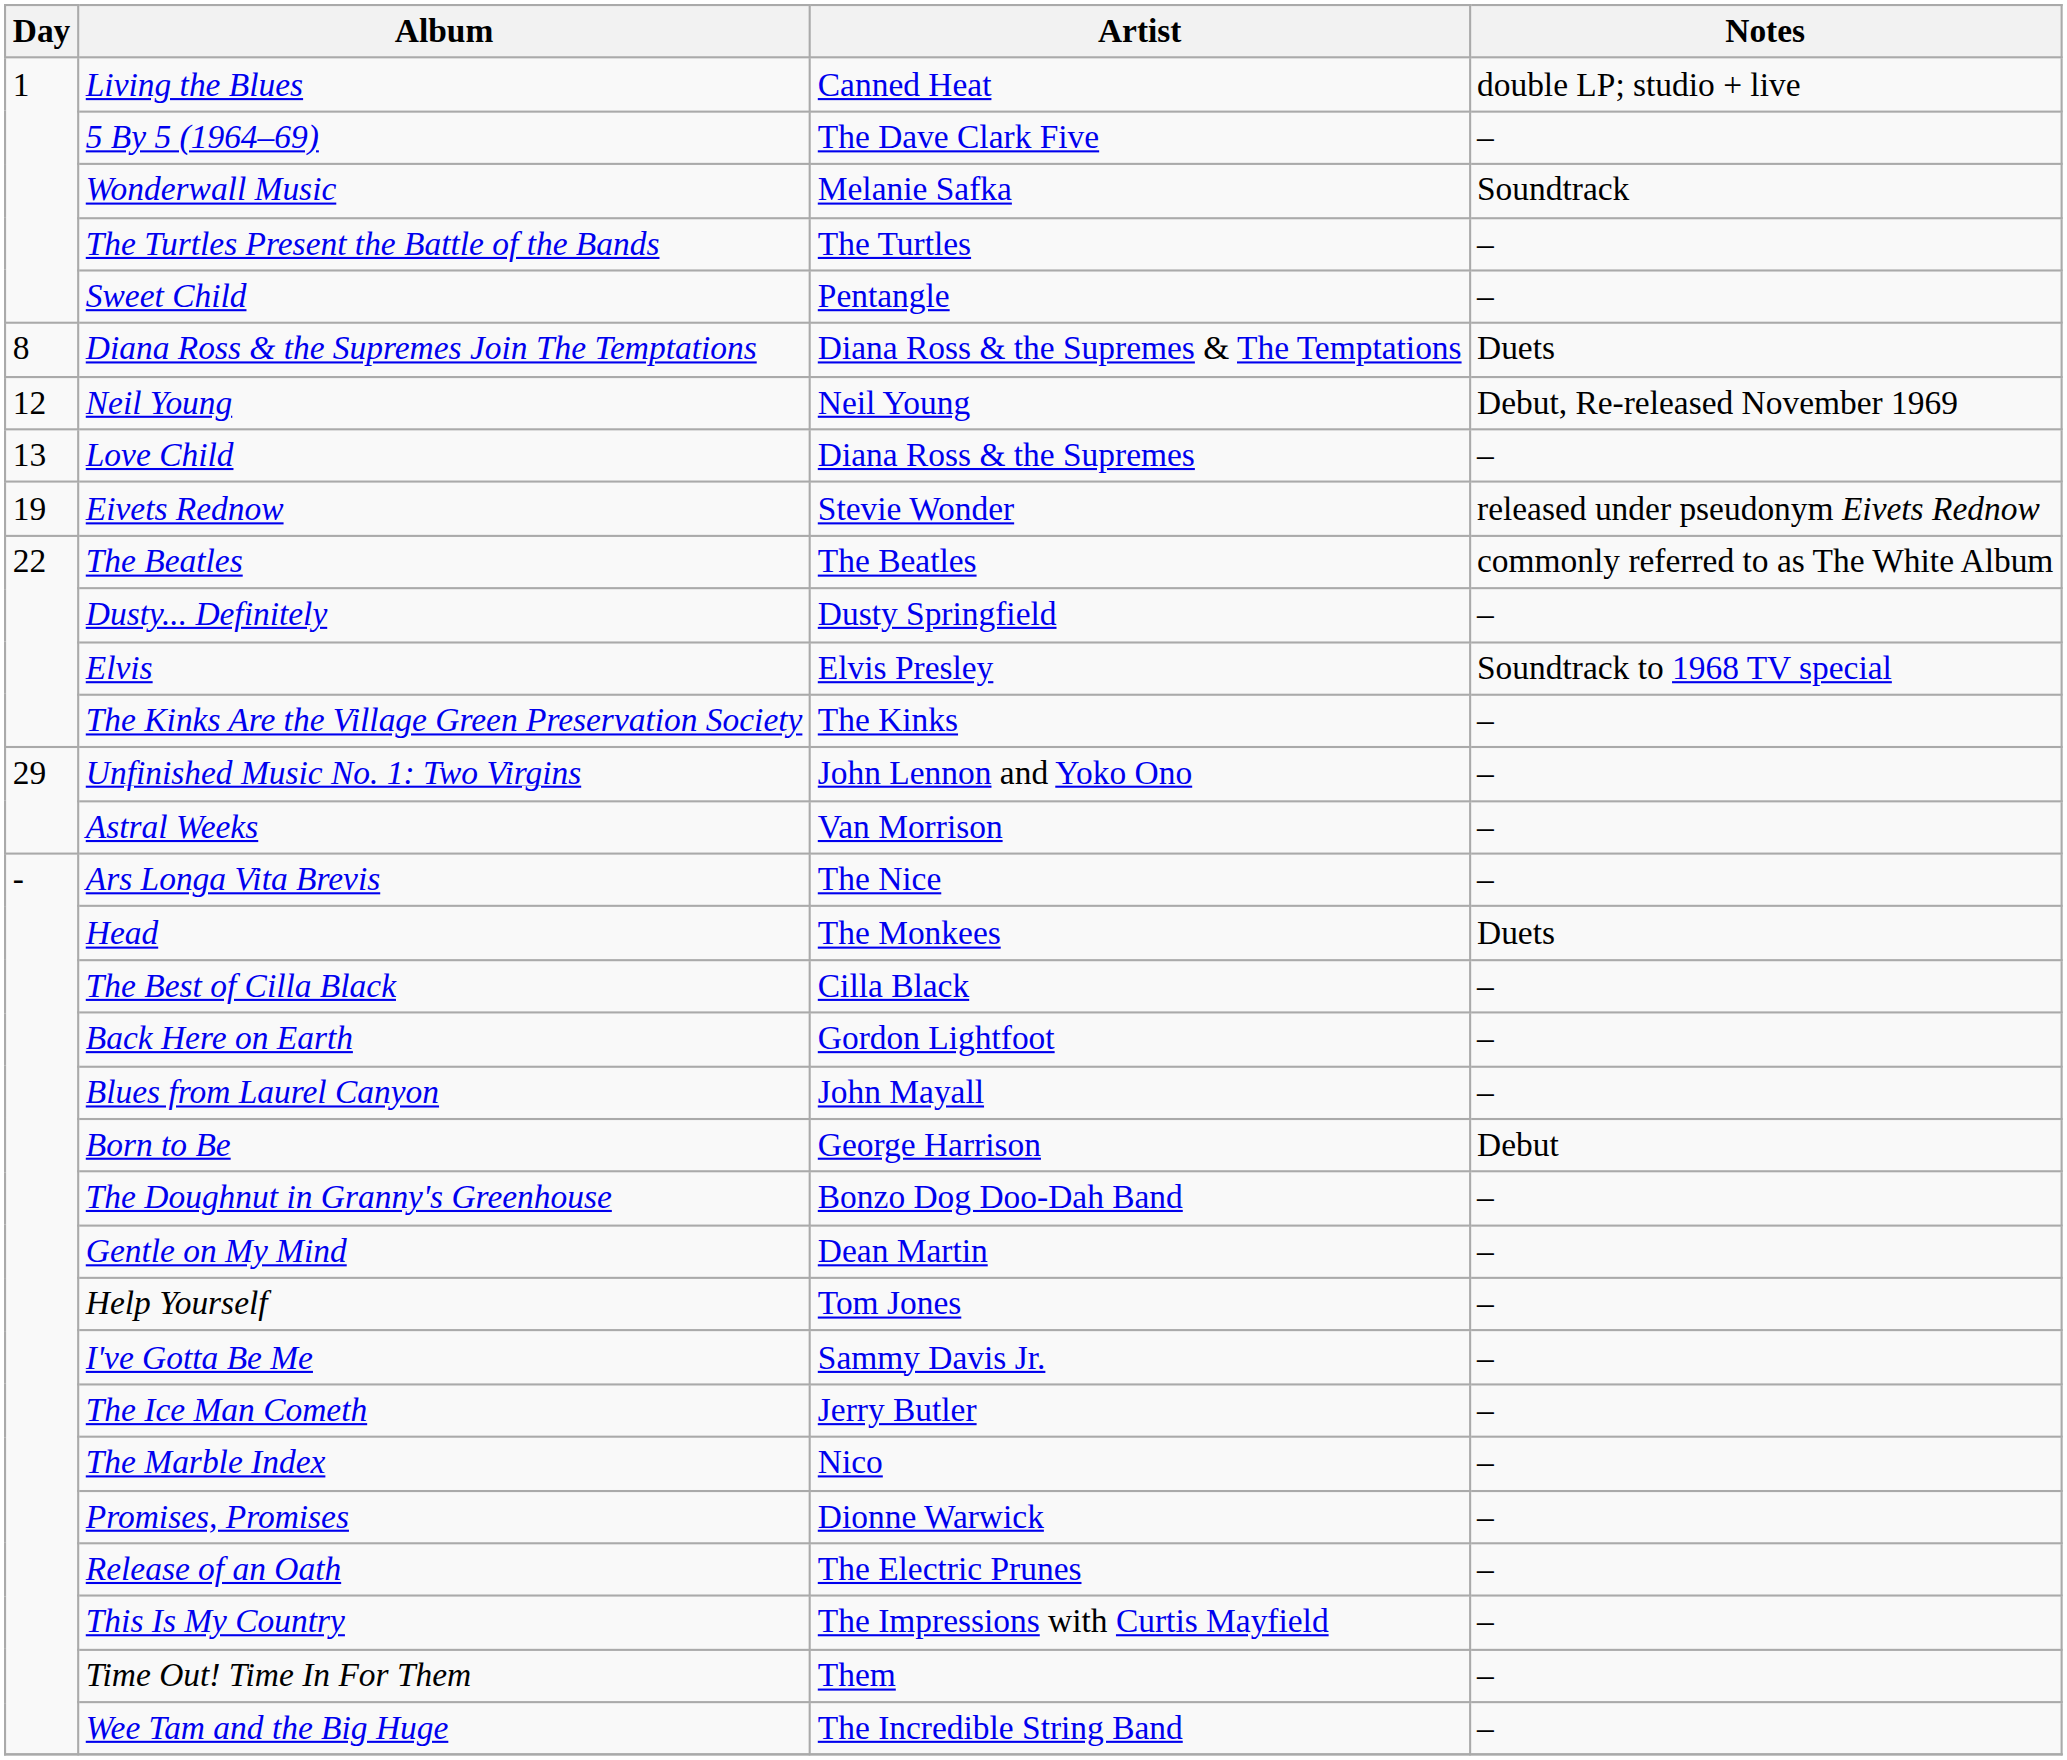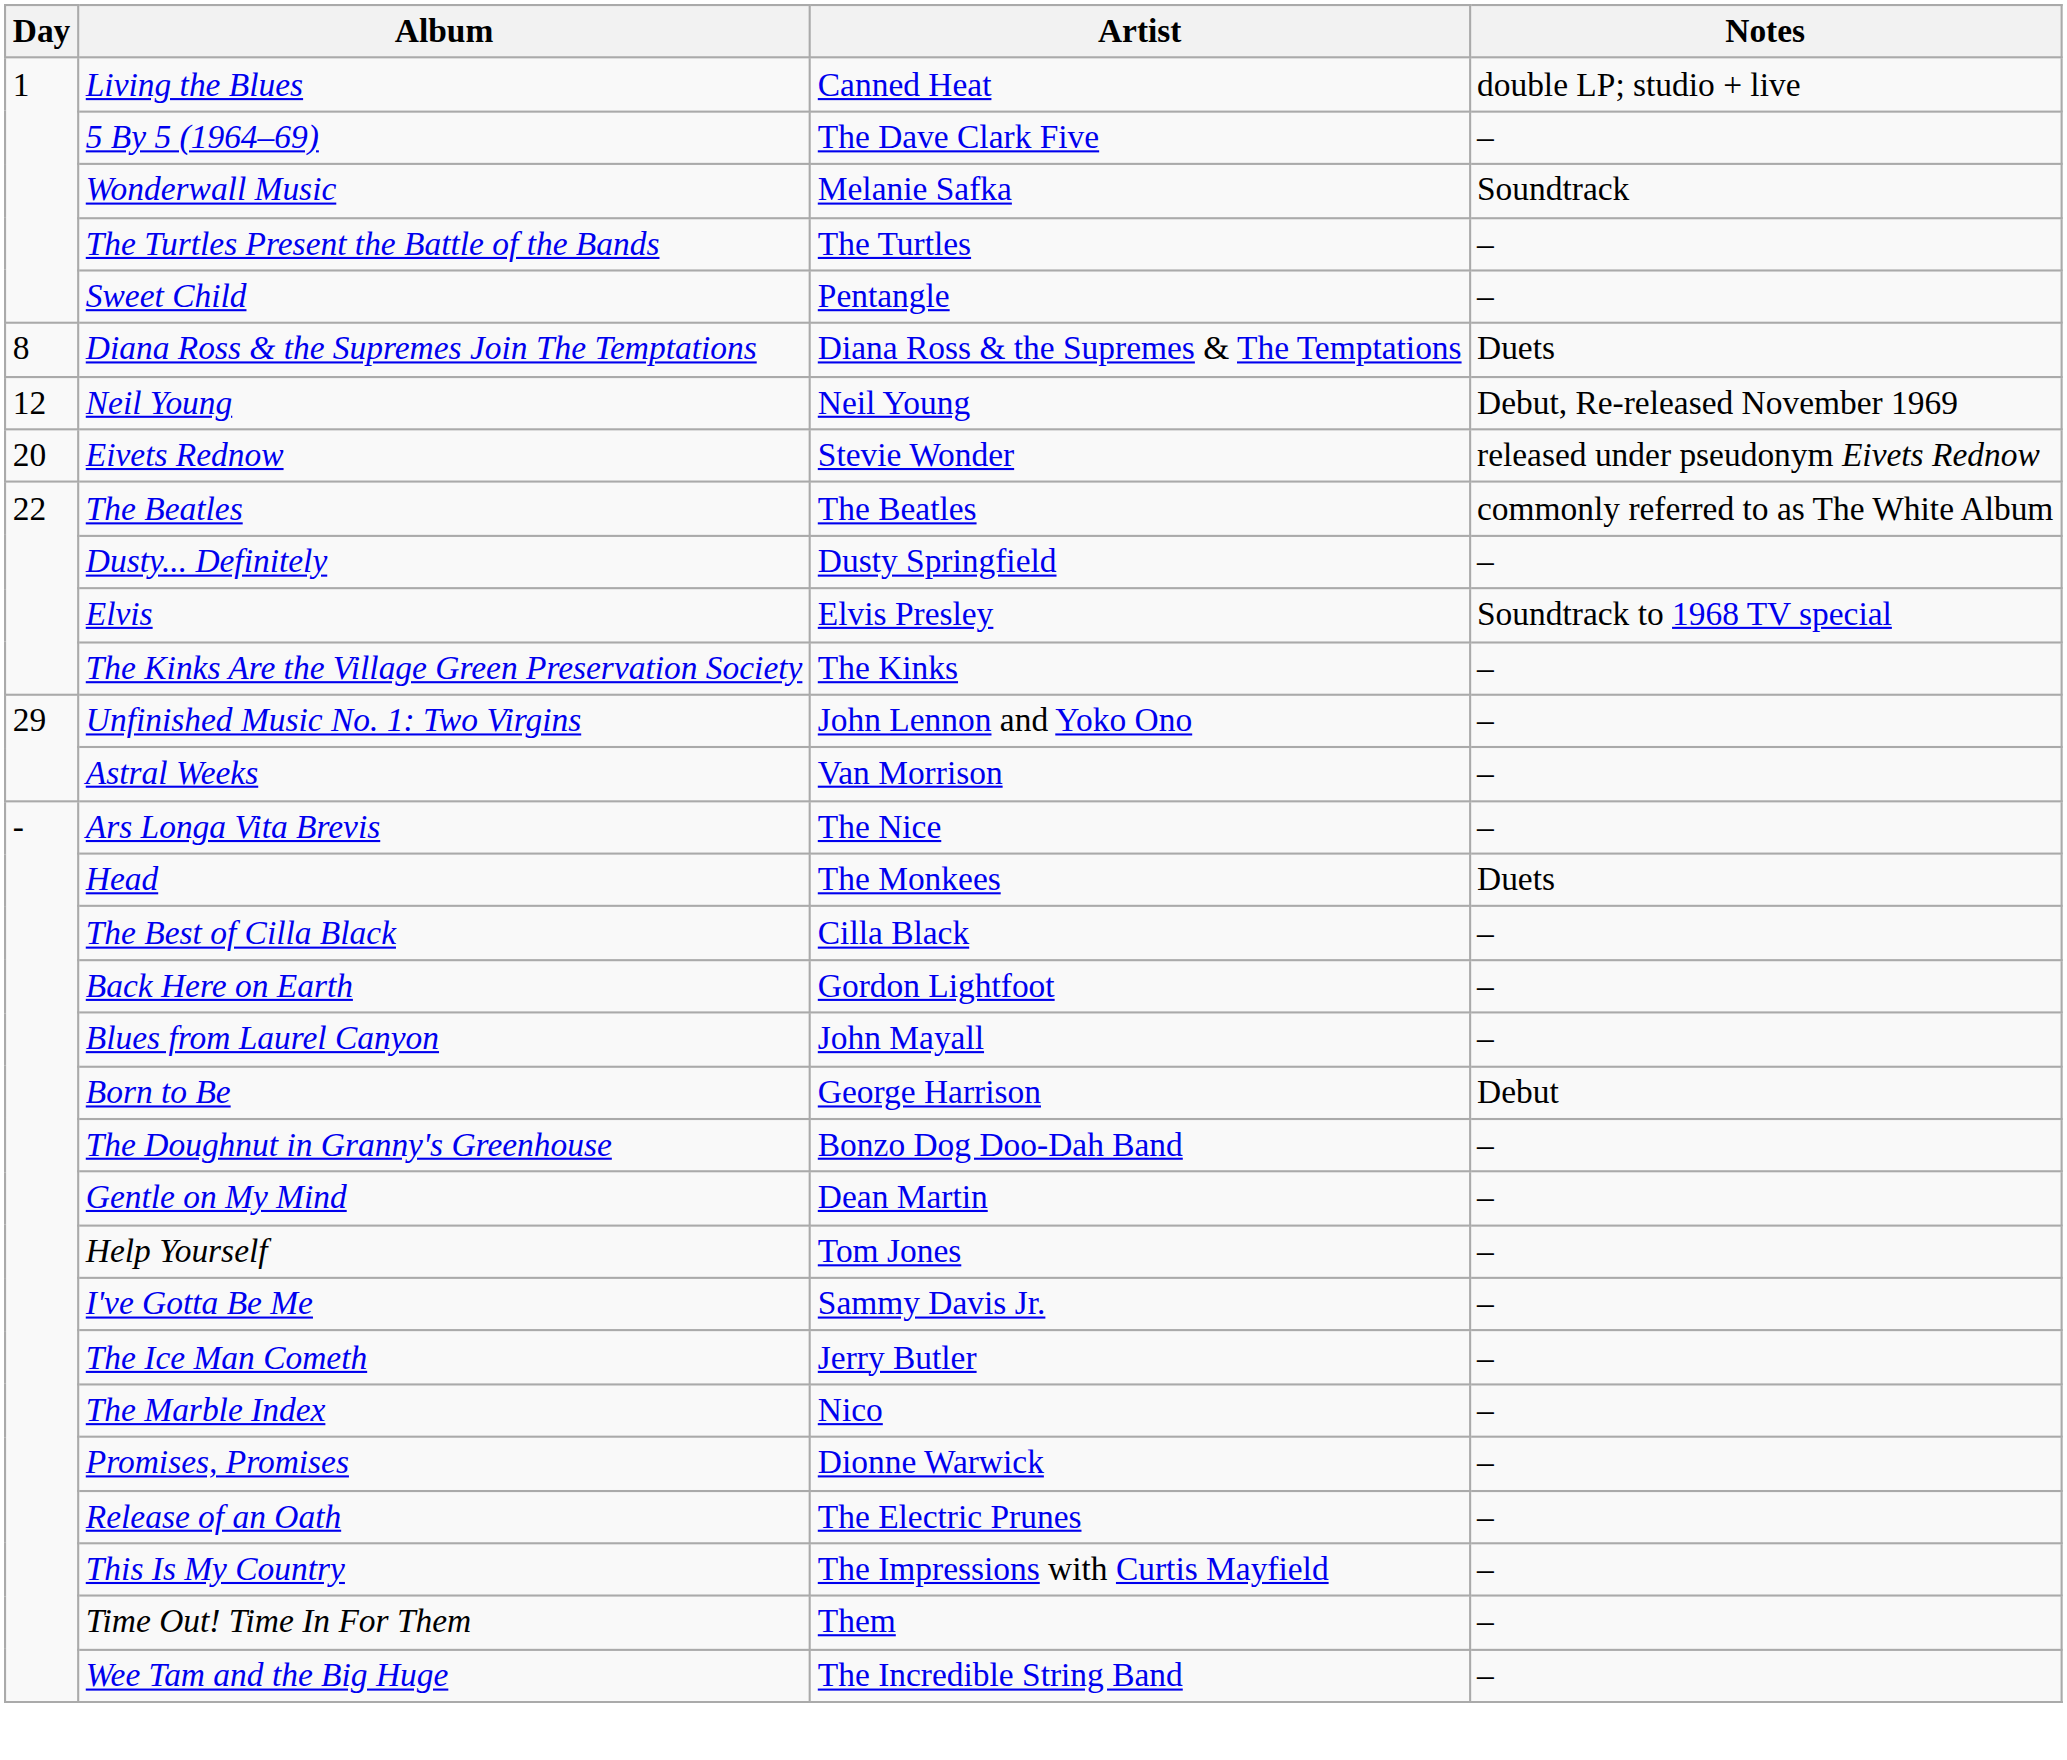- row: 13 | Love Child | Diana Ross & the Supremes | –
Eivets Rednow | Day: 19 -> 20
